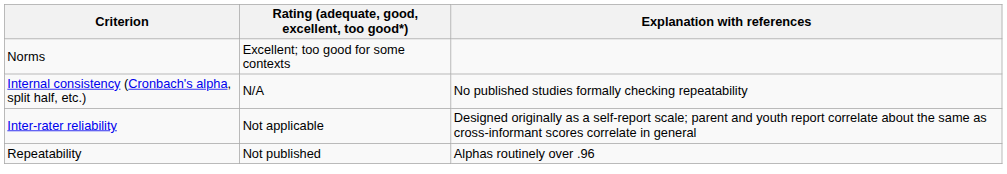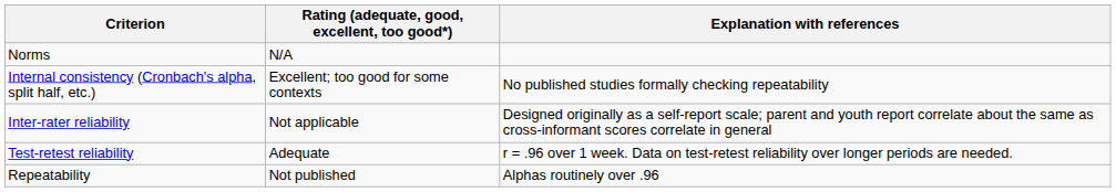Norms | Rating (adequate, good, excellent, too good*): Excellent; too good for some contexts -> N/A
Internal consistency (Cronbach's alpha, split half, etc.) | Rating (adequate, good, excellent, too good*): N/A -> Excellent; too good for some contexts
+ row: Test-retest reliability | Adequate | r = .96 over 1 week. Data on test-retest reliability over longer periods are needed.
